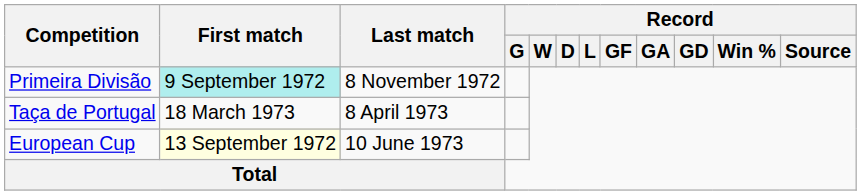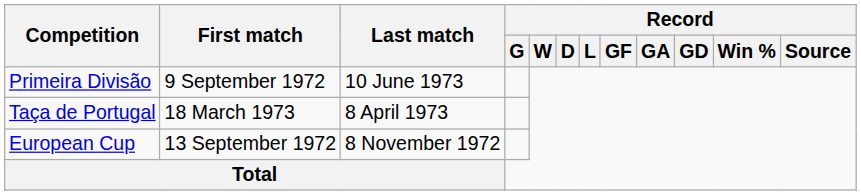Primeira Divisão | First match: paleturquoise background -> no background
Primeira Divisão | Last match: 8 November 1972 -> 10 June 1973
European Cup | First match: lightyellow background -> no background
European Cup | Last match: 10 June 1973 -> 8 November 1972
